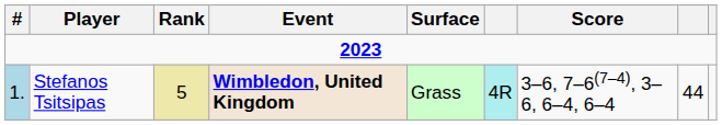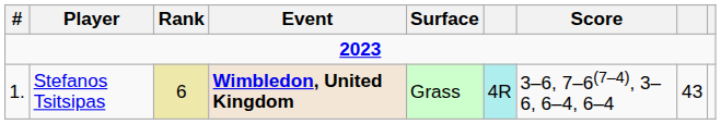Stefanos Tsitsipas | #: lightblue background -> no background
Stefanos Tsitsipas | Rank: 5 -> 6
Stefanos Tsitsipas | column 8: 44 -> 43
